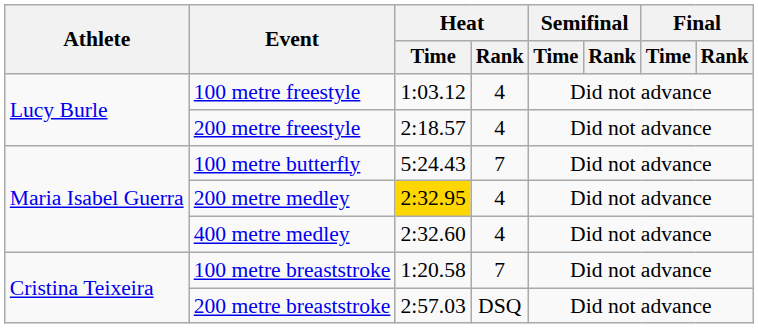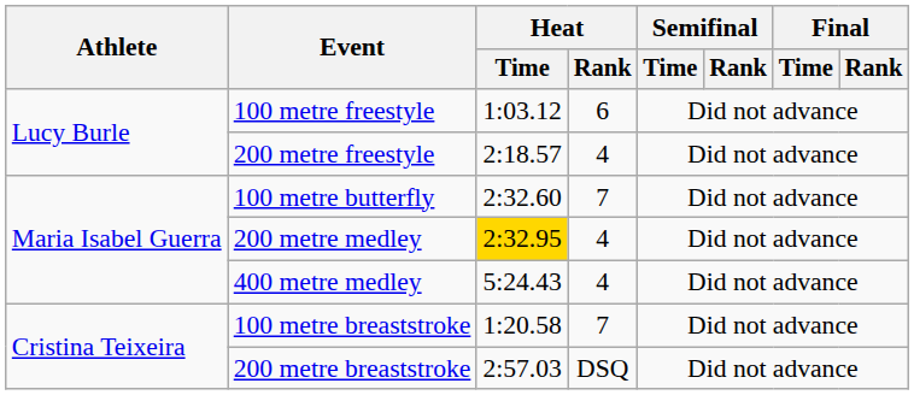100 metre freestyle | Heat / Rank: 4 -> 6
100 metre butterfly | Heat / Time: 5:24.43 -> 2:32.60
400 metre medley | Heat / Time: 2:32.60 -> 5:24.43
